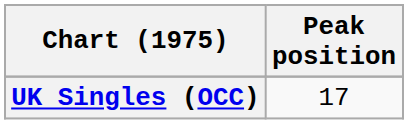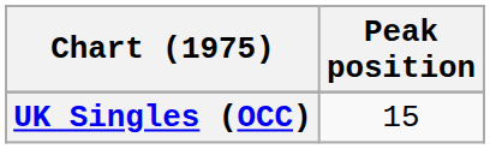UK Singles (OCC) | Peak position: 17 -> 15
